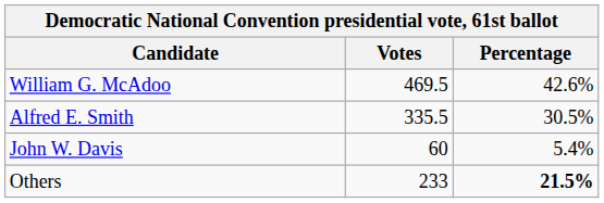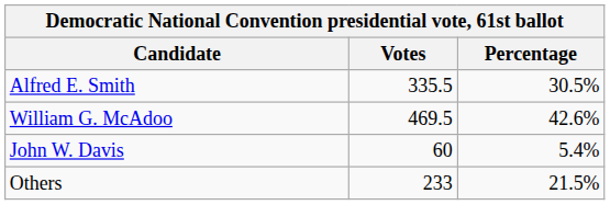rows swapped: William G. McAdoo <-> Alfred E. Smith
Others | Percentage: bold -> normal
